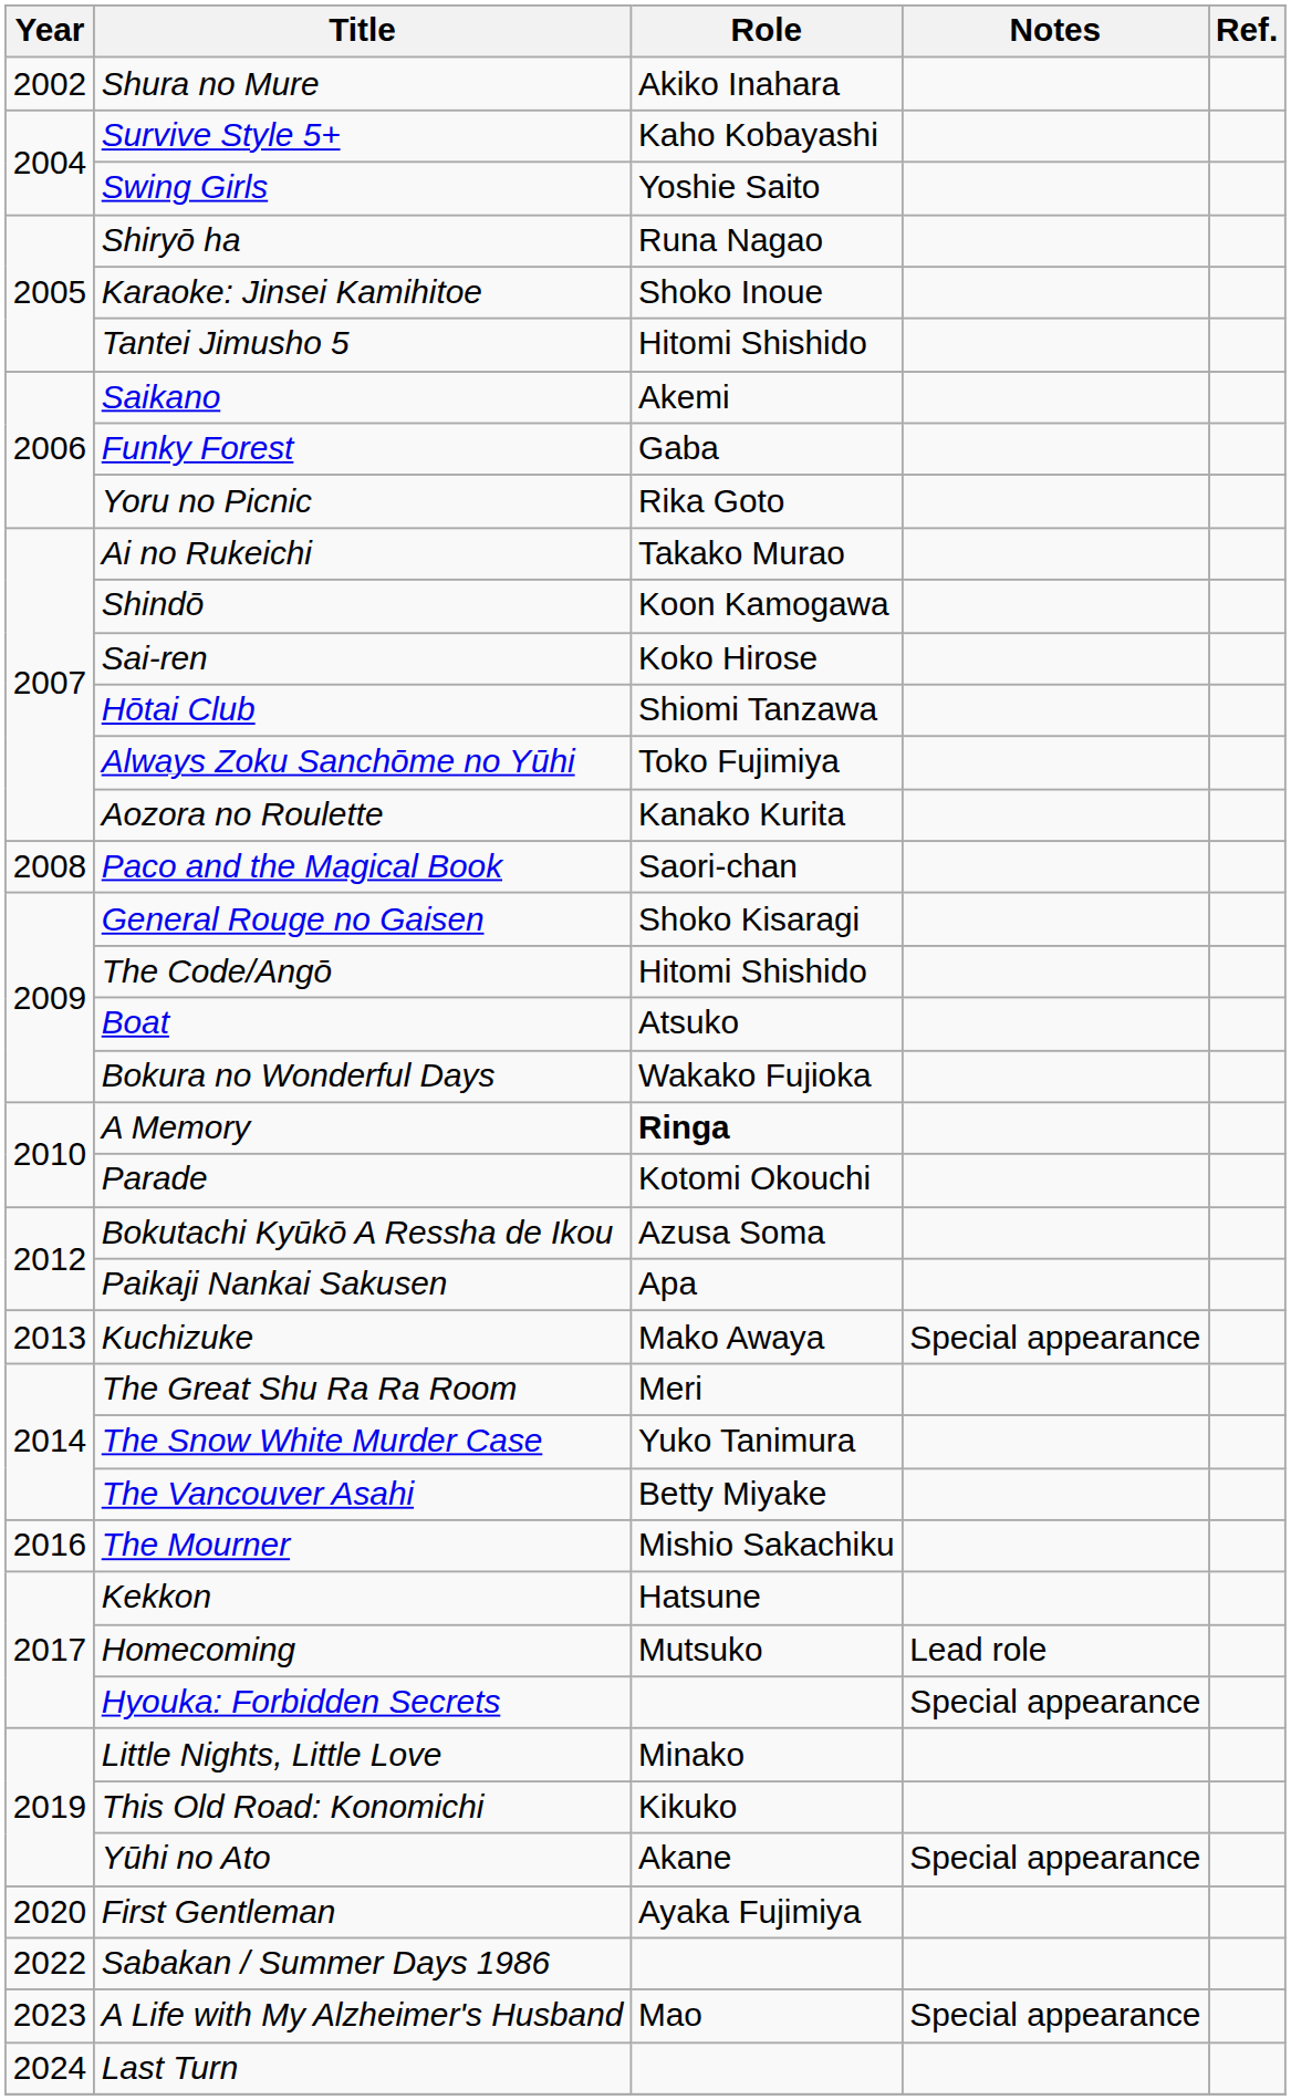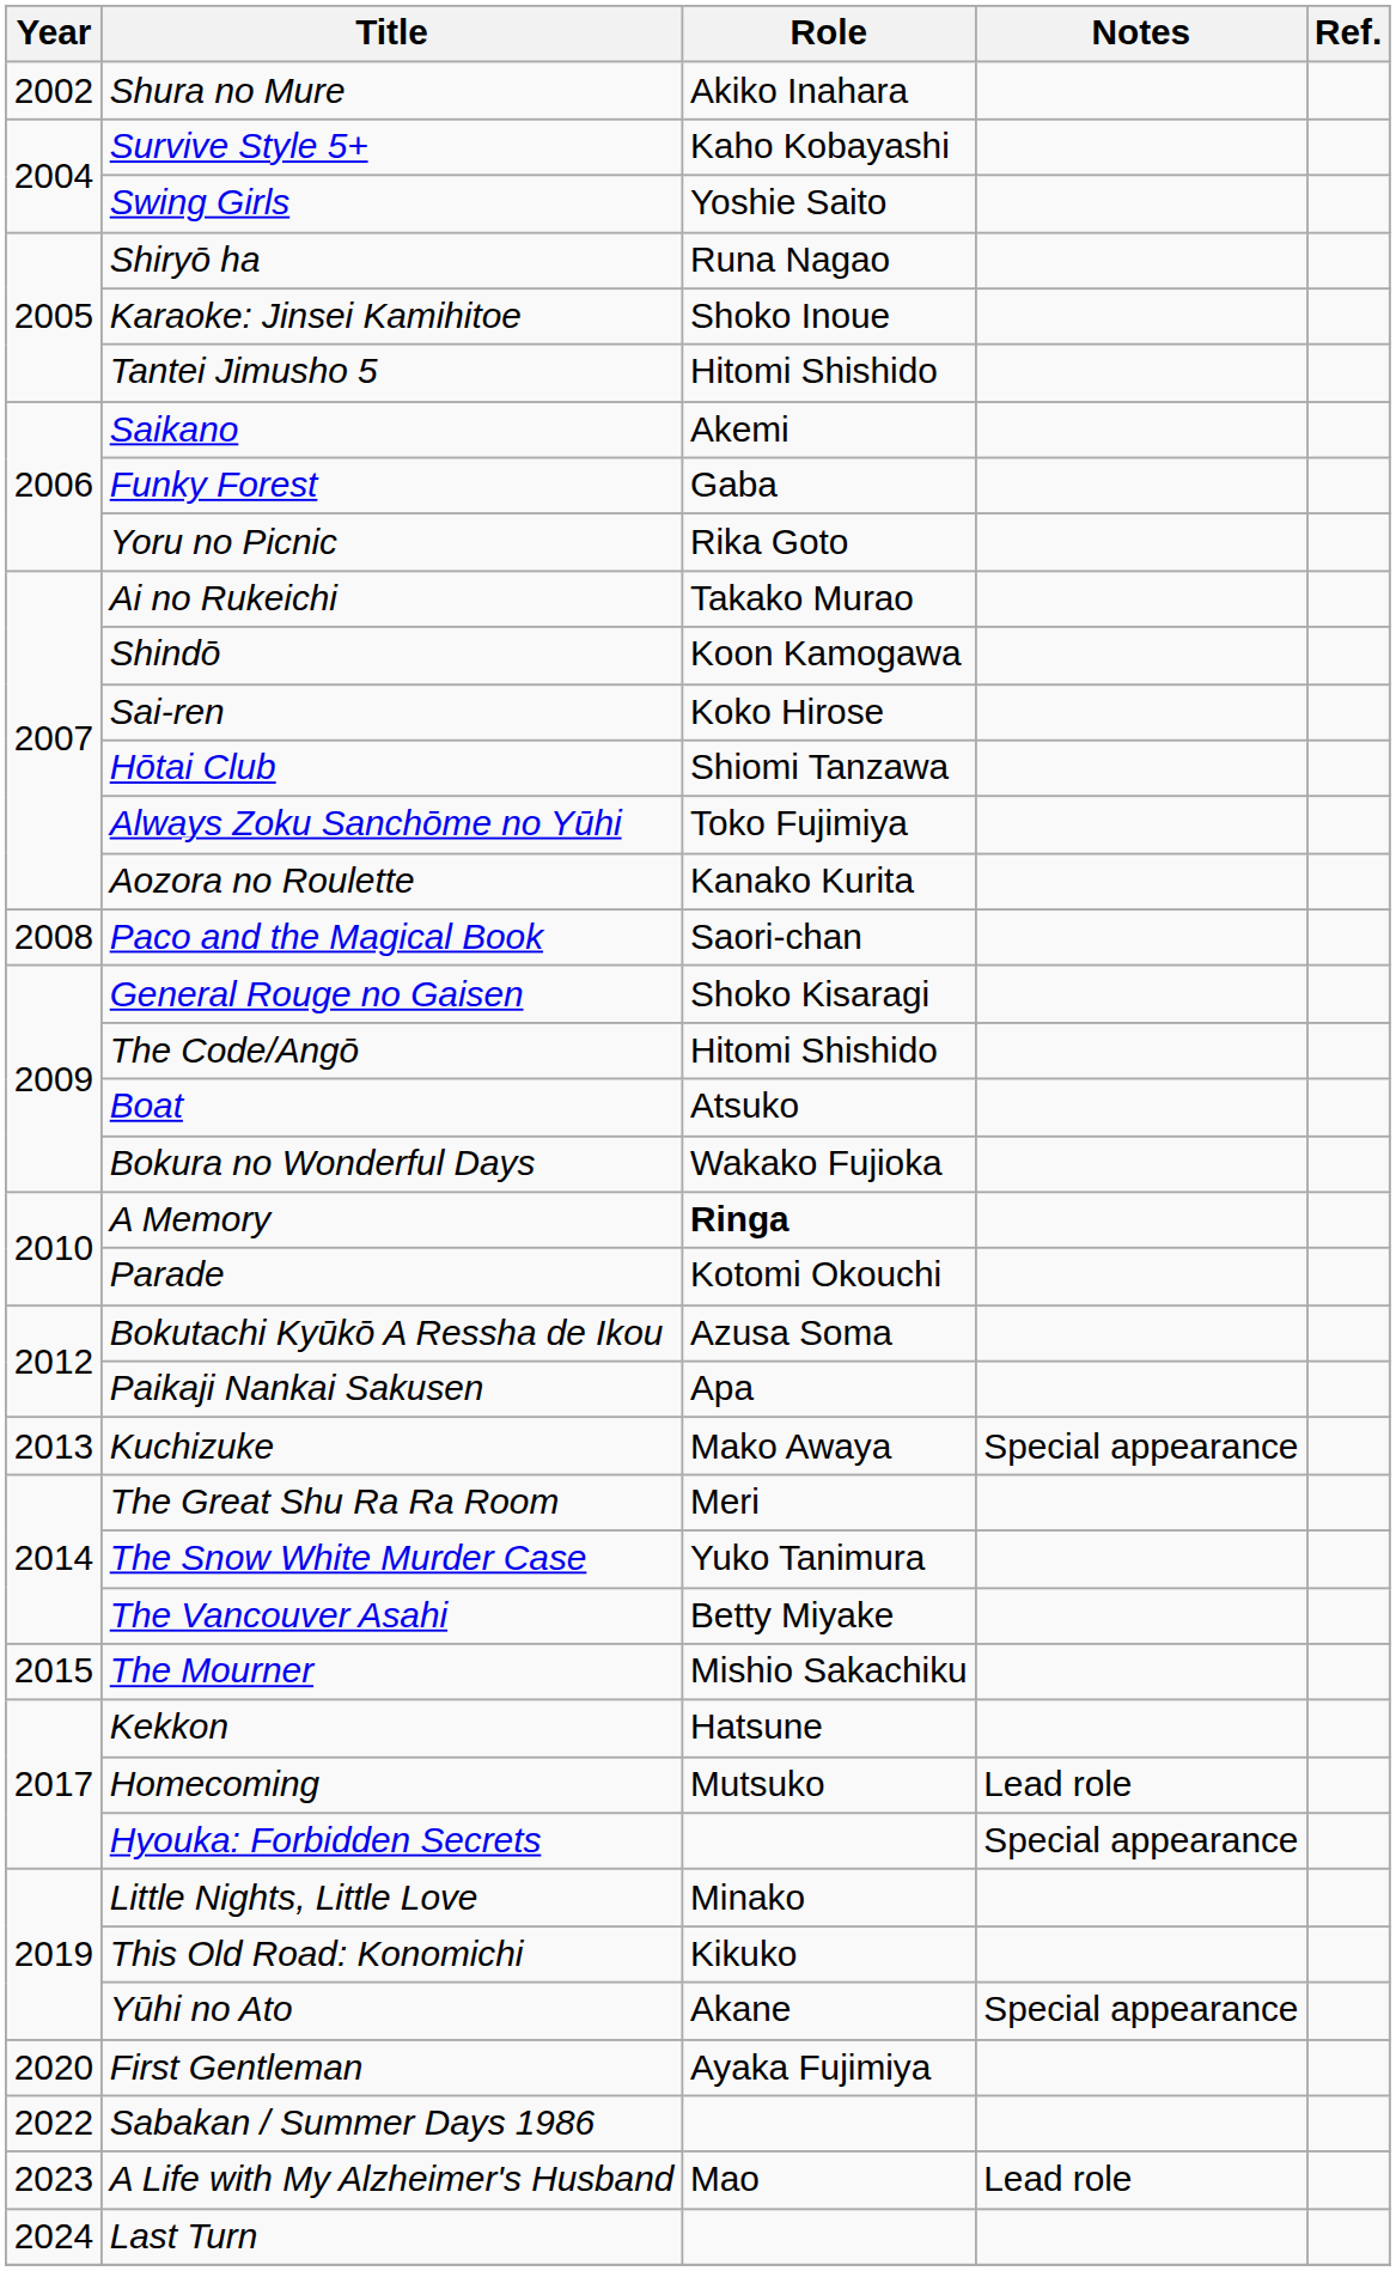The Mourner | Year: 2016 -> 2015
A Life with My Alzheimer's Husband | Notes: Special appearance -> Lead role
